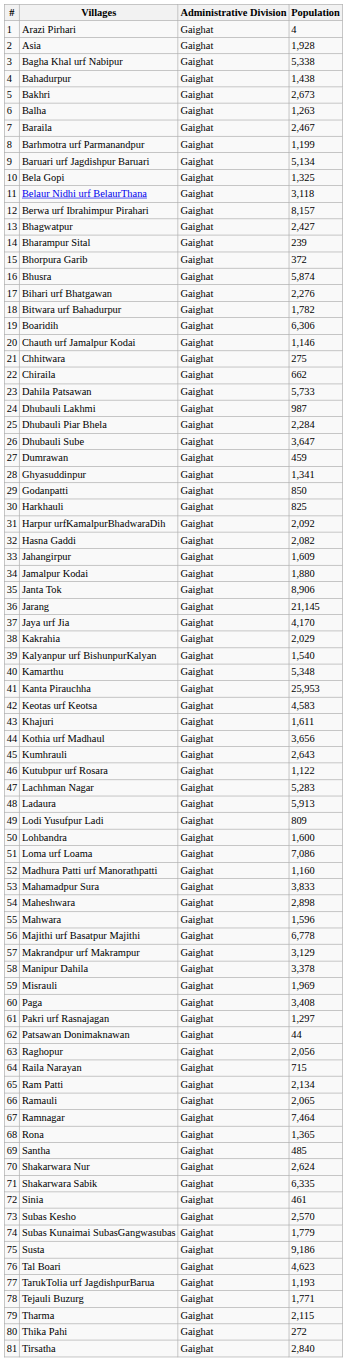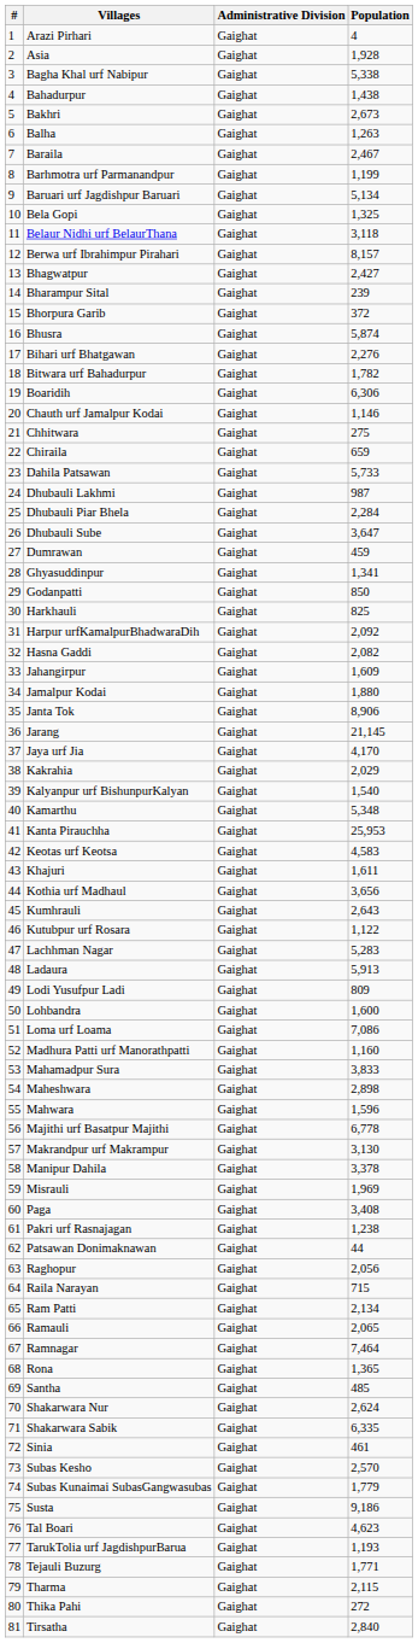Chiraila | Population: 662 -> 659
Makrandpur urf Makrampur | Population: 3,129 -> 3,130
Pakri urf Rasnajagan | Population: 1,297 -> 1,238
